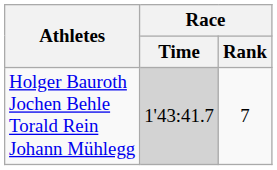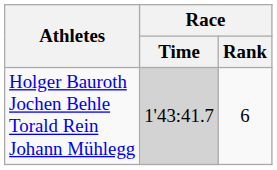Holger Bauroth Jochen Behle Torald Rein Johann Mühlegg | Race / Rank: 7 -> 6
